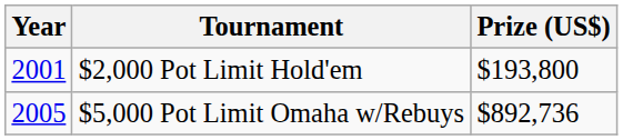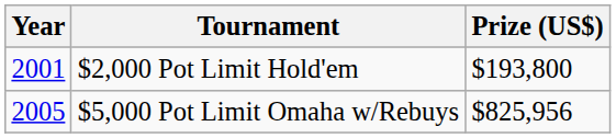$5,000 Pot Limit Omaha w/Rebuys | Prize (US$): $892,736 -> $825,956
